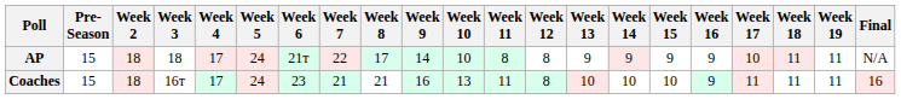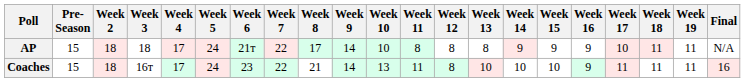AP | Week 13: 9 -> 8
Coaches | Week 7: 21 -> 22
Coaches | Week 9: 16 -> 14
